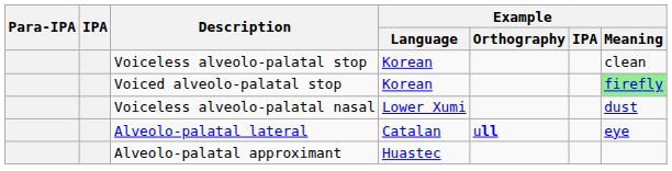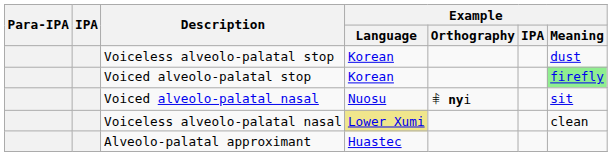Voiceless alveolo-palatal stop | Example / Meaning: clean -> dust
+ row: Voiced alveolo-palatal nasal | Nuosu | ꑌ nyi | sit
Voiceless alveolo-palatal nasal | Example / Language: no background -> khaki background
Voiceless alveolo-palatal nasal | Example / Meaning: dust -> clean
- row: Alveolo-palatal lateral | Catalan | ull | eye
